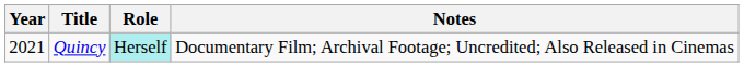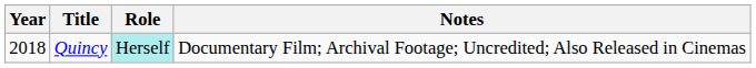Quincy | Year: 2021 -> 2018
